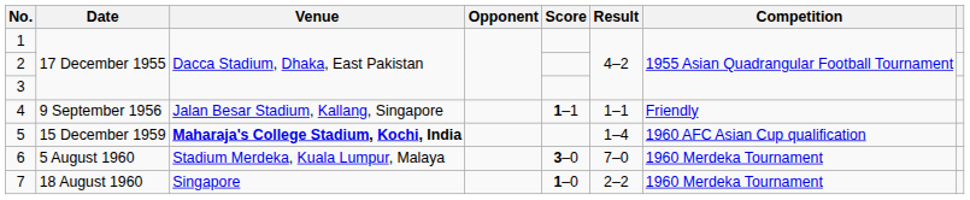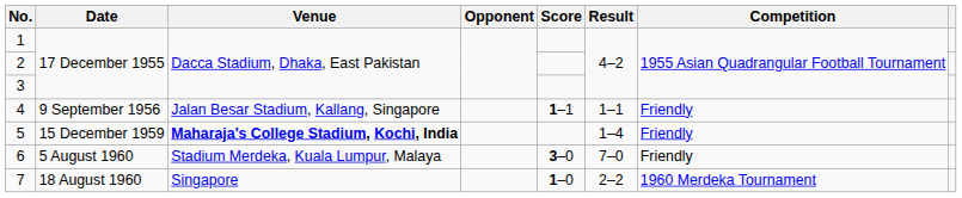5 | Competition: 1960 AFC Asian Cup qualification -> Friendly
6 | Competition: 1960 Merdeka Tournament -> Friendly
